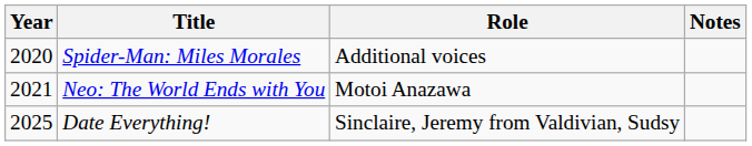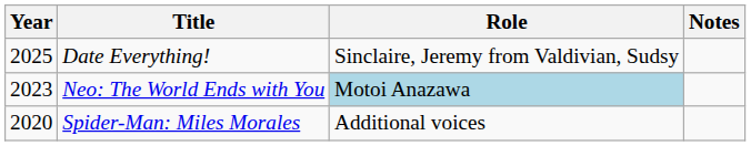rows swapped: Spider-Man: Miles Morales <-> Date Everything!
Neo: The World Ends with You | Year: 2021 -> 2023
Neo: The World Ends with You | Role: no background -> lightblue background
